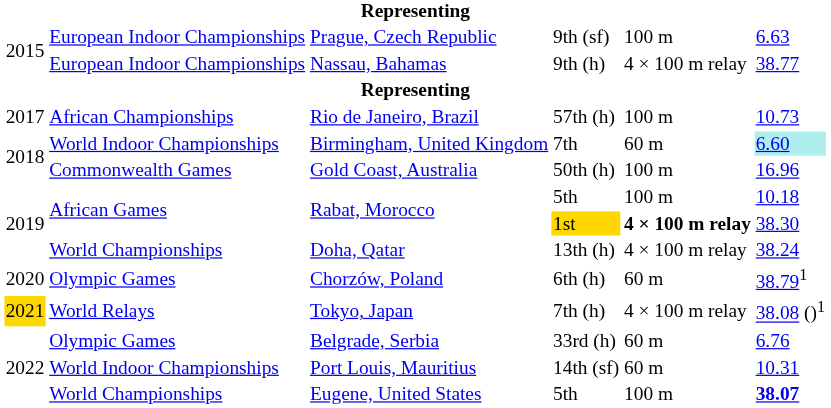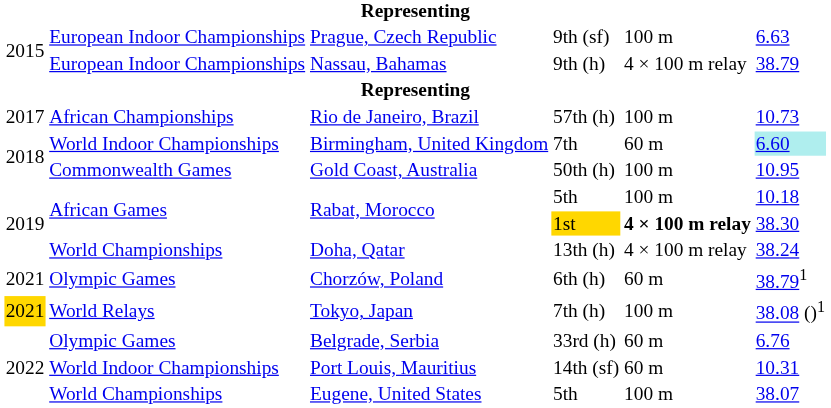Nassau, Bahamas | column 6: 38.77 -> 38.79
Gold Coast, Australia | column 6: 16.96 -> 10.95
Chorzów, Poland | column 1: 2020 -> 2021
Tokyo, Japan | column 5: 4 × 100 m relay -> 100 m
Eugene, United States | column 6: bold -> normal
